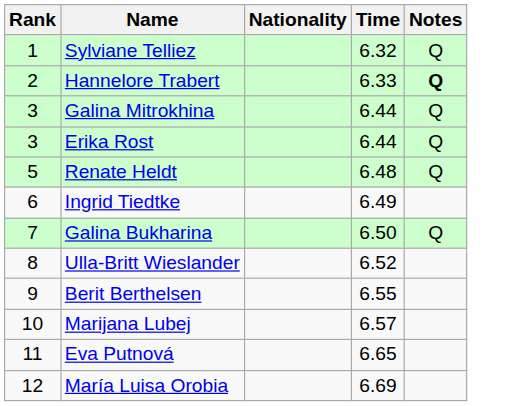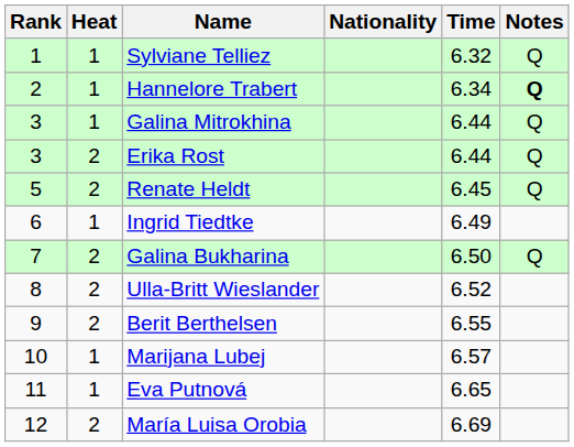+ column: Heat | 1 | 1 | 1 | 2 | 2 | 1 | 2 | 2 | 2 | 1 | 1 | 2
Hannelore Trabert | Time: 6.33 -> 6.34
Renate Heldt | Time: 6.48 -> 6.45
